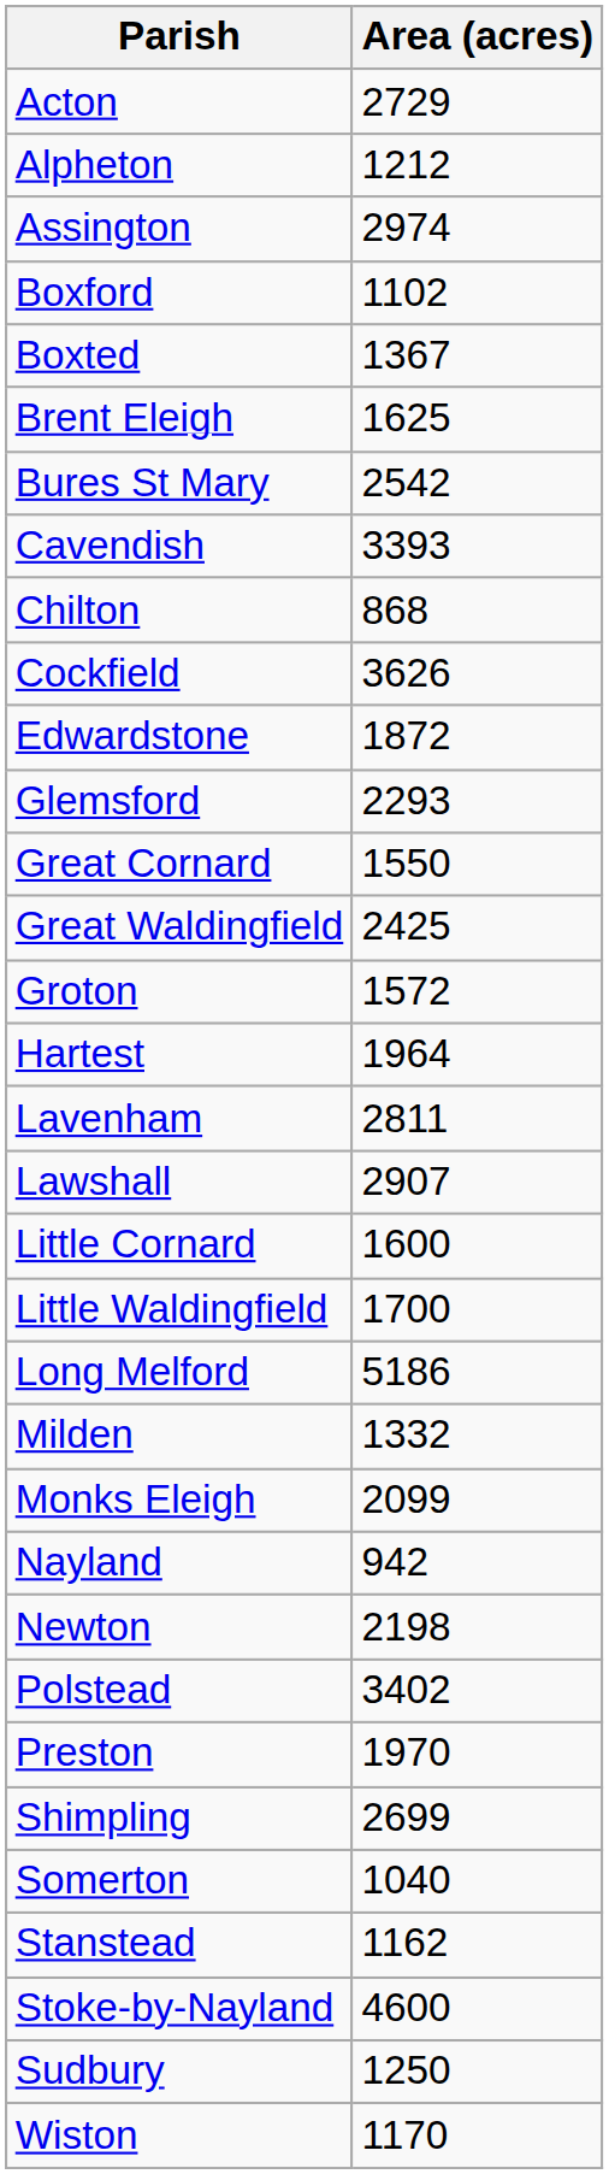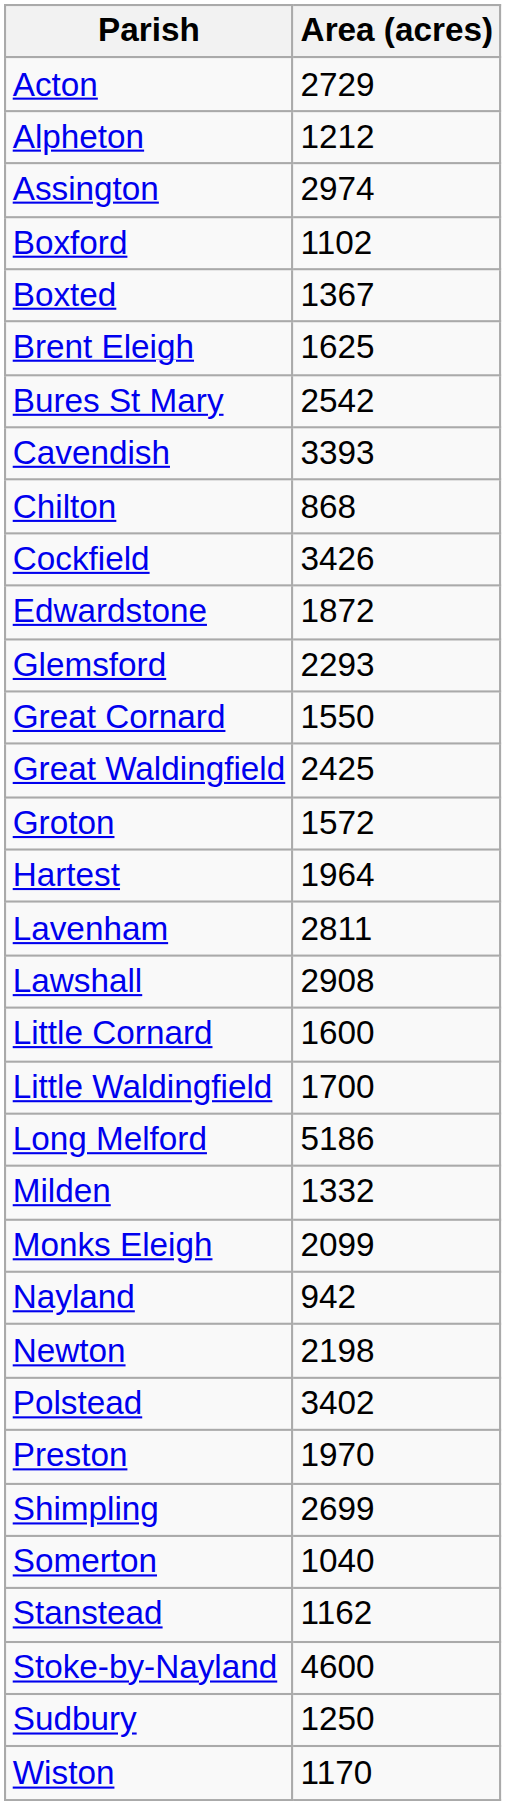Cockfield | Area (acres): 3626 -> 3426
Lawshall | Area (acres): 2907 -> 2908
